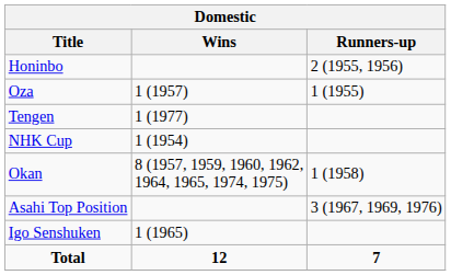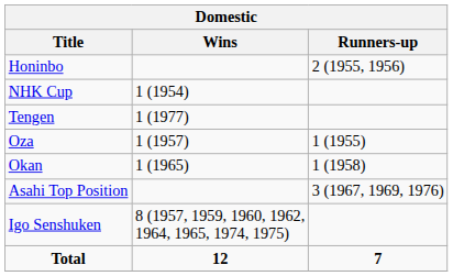rows swapped: Oza <-> NHK Cup
Okan | Wins: 8 (1957, 1959, 1960, 1962, 1964, 1965, 1974, 1975) -> 1 (1965)
Igo Senshuken | Wins: 1 (1965) -> 8 (1957, 1959, 1960, 1962, 1964, 1965, 1974, 1975)
